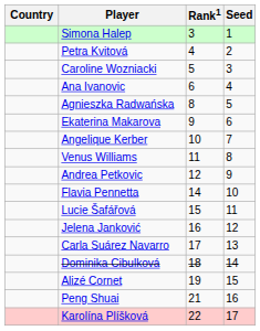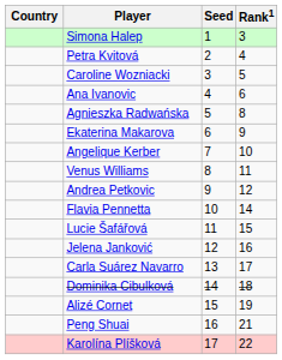columns swapped: Rank1 <-> Seed
